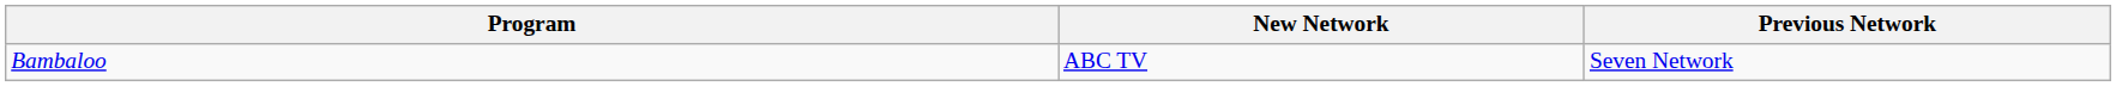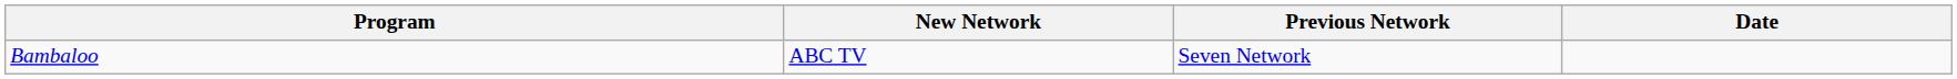+ column: Date
